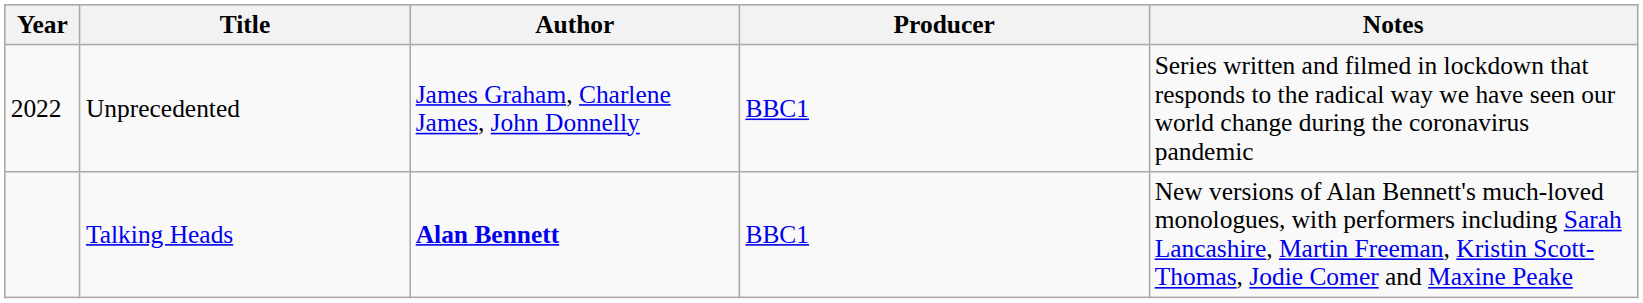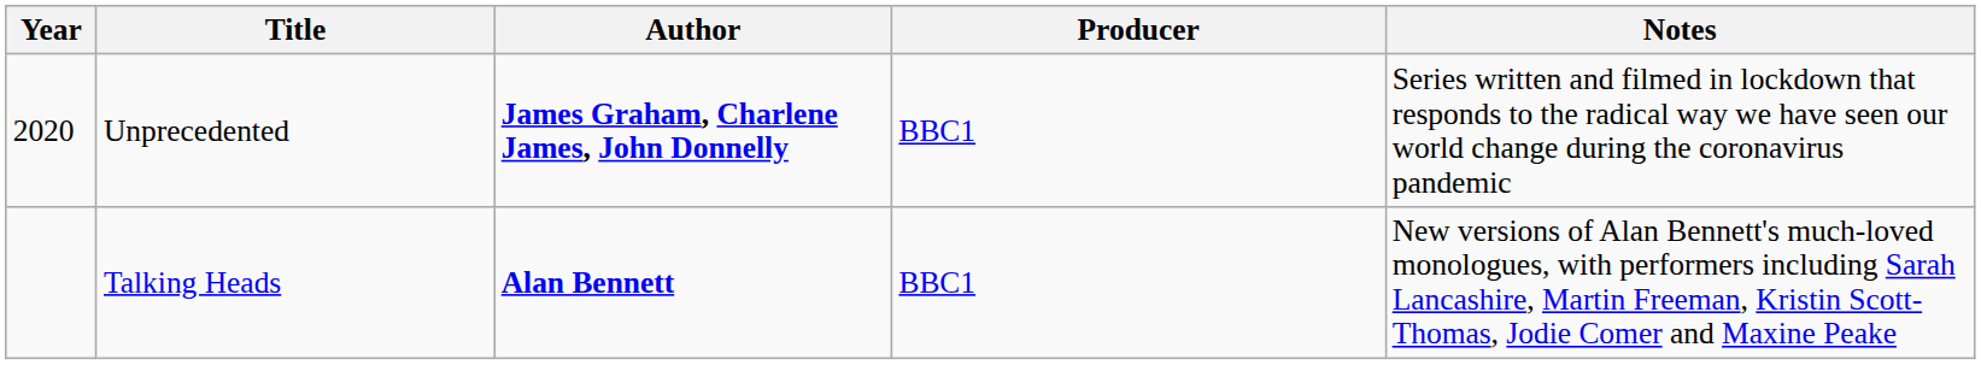Unprecedented | Year: 2022 -> 2020
Unprecedented | Author: normal -> bold
